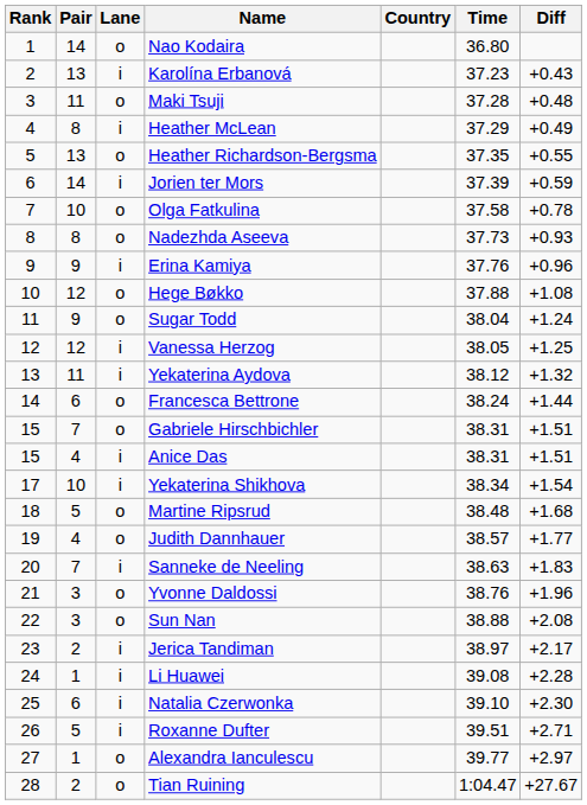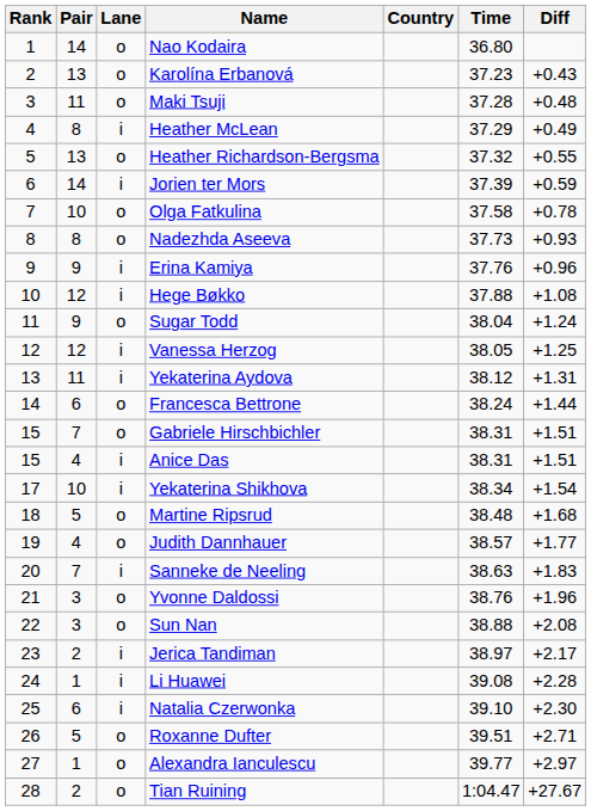Karolína Erbanová | Lane: i -> o
Heather Richardson-Bergsma | Time: 37.35 -> 37.32
Hege Bøkko | Lane: o -> i
Yekaterina Aydova | Diff: +1.32 -> +1.31
Roxanne Dufter | Lane: i -> o
